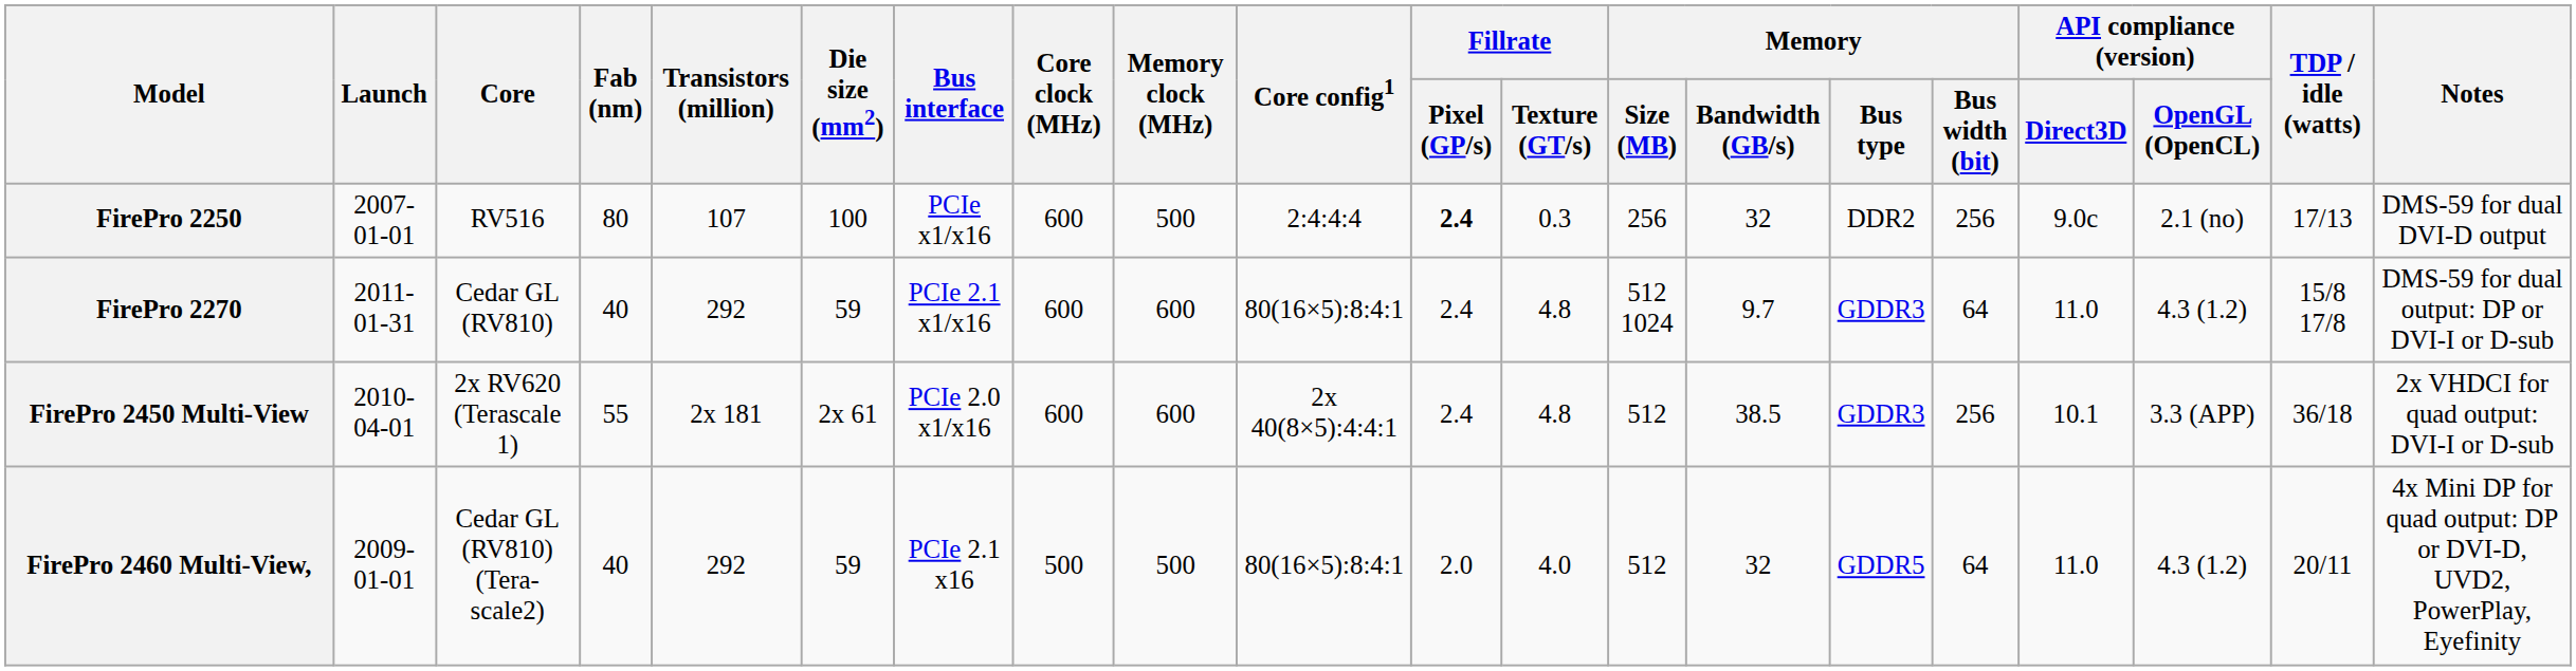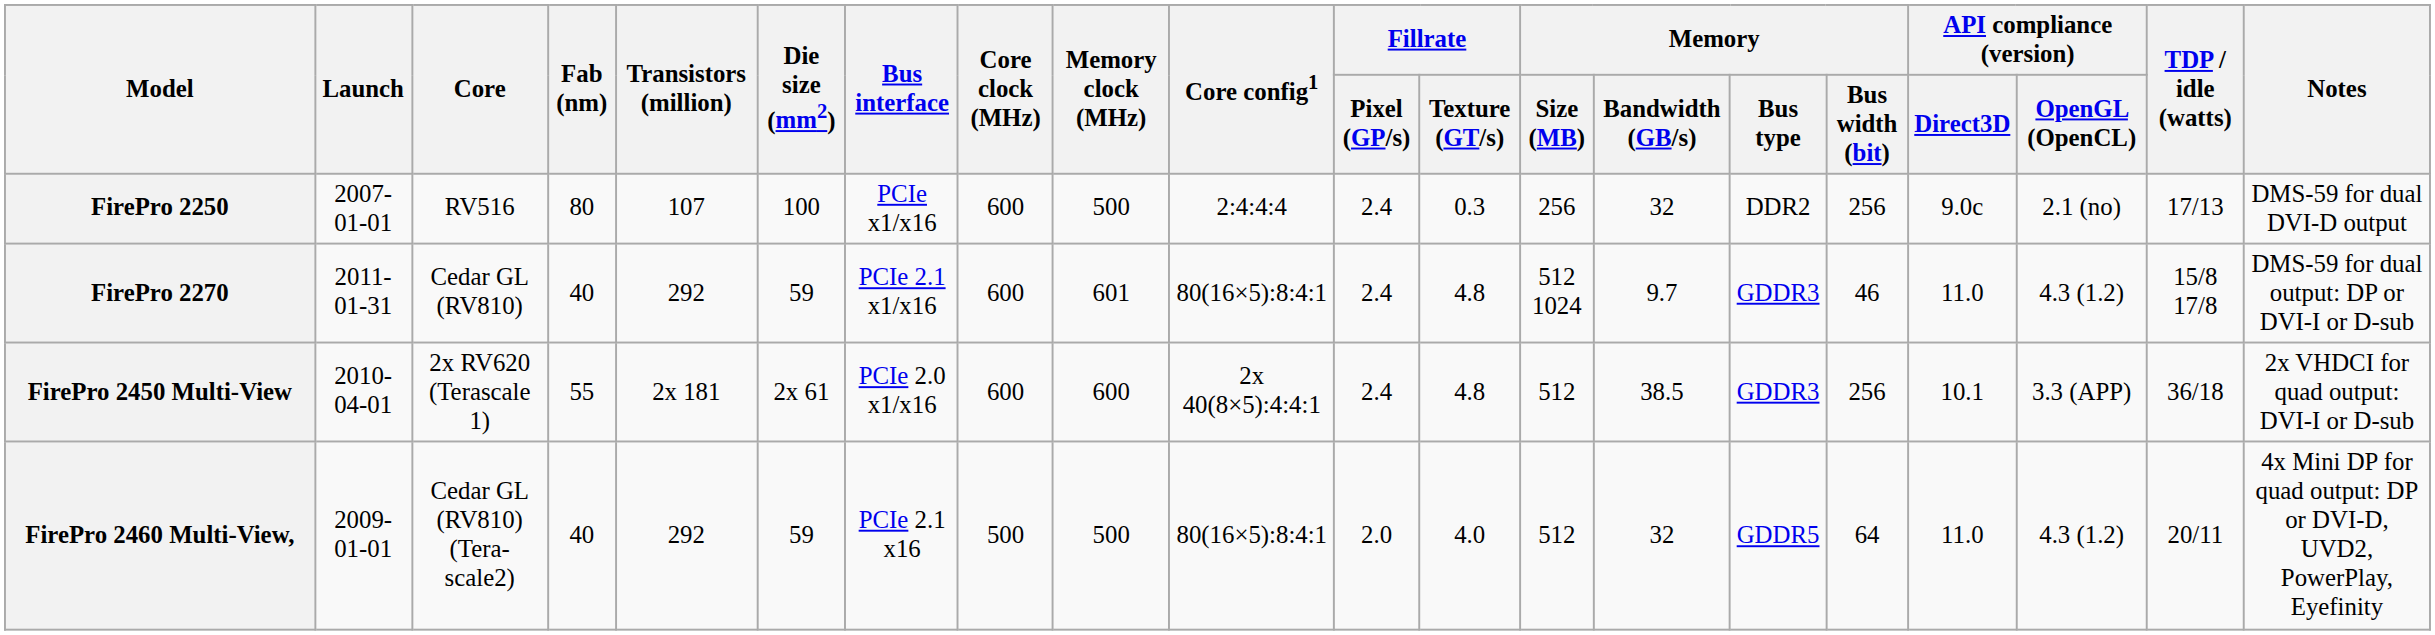FirePro 2250 | Fillrate / Pixel (GP/s): bold -> normal
FirePro 2270 | Memory clock (MHz): 600 -> 601
FirePro 2270 | Memory / Bus width (bit): 64 -> 46
